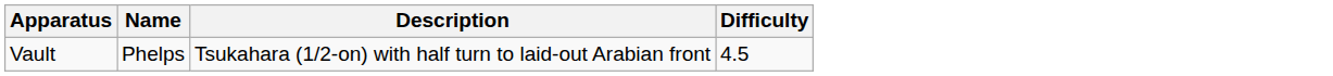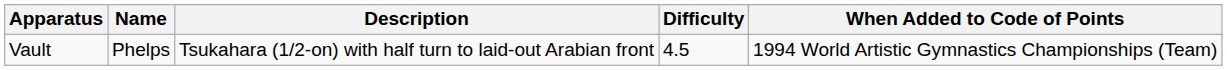+ column: When Added to Code of Points | 1994 World Artistic Gymnastics Championships (Team)
